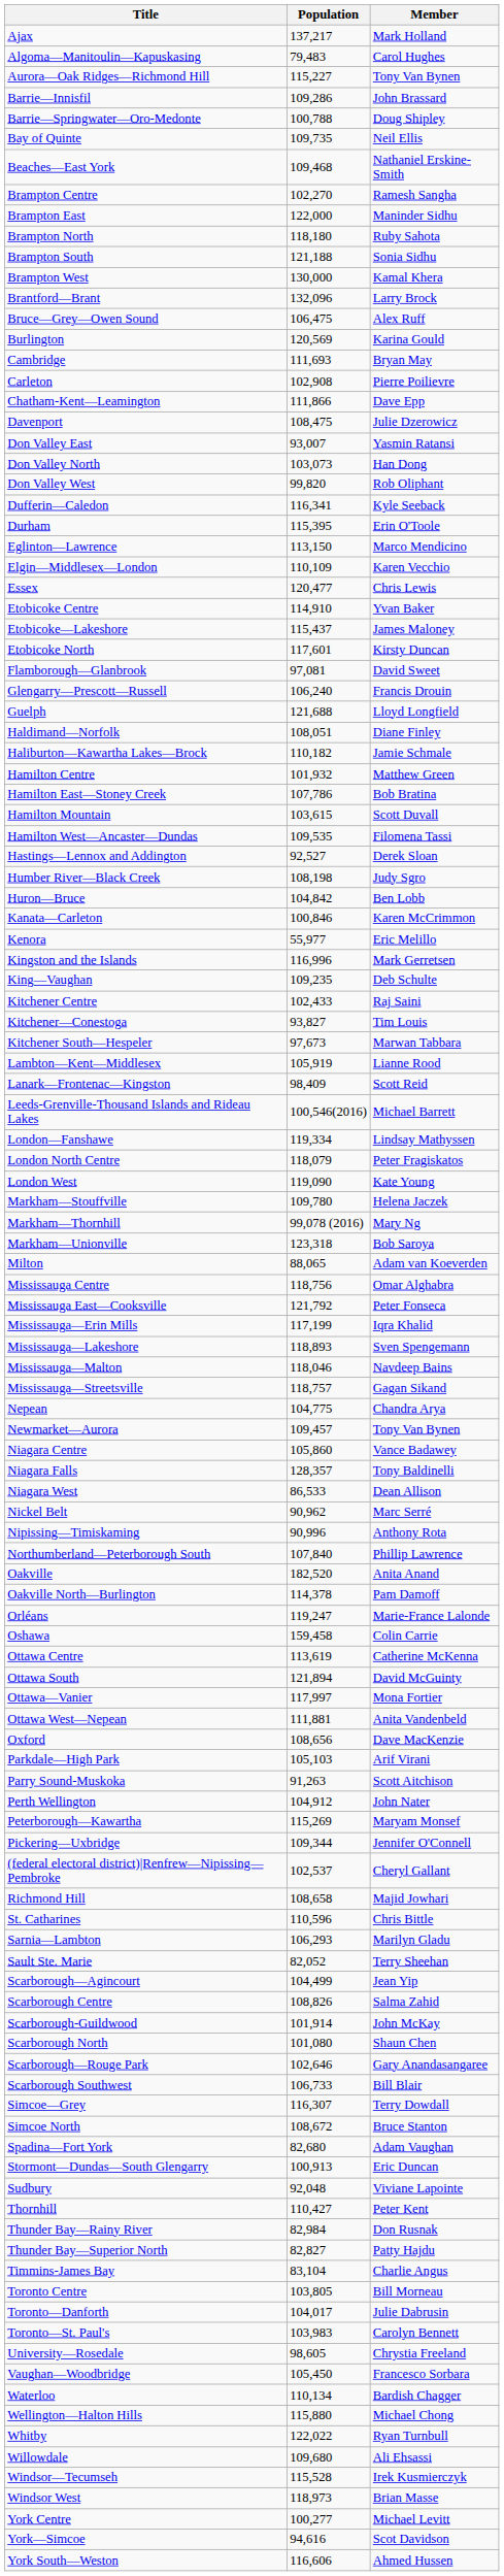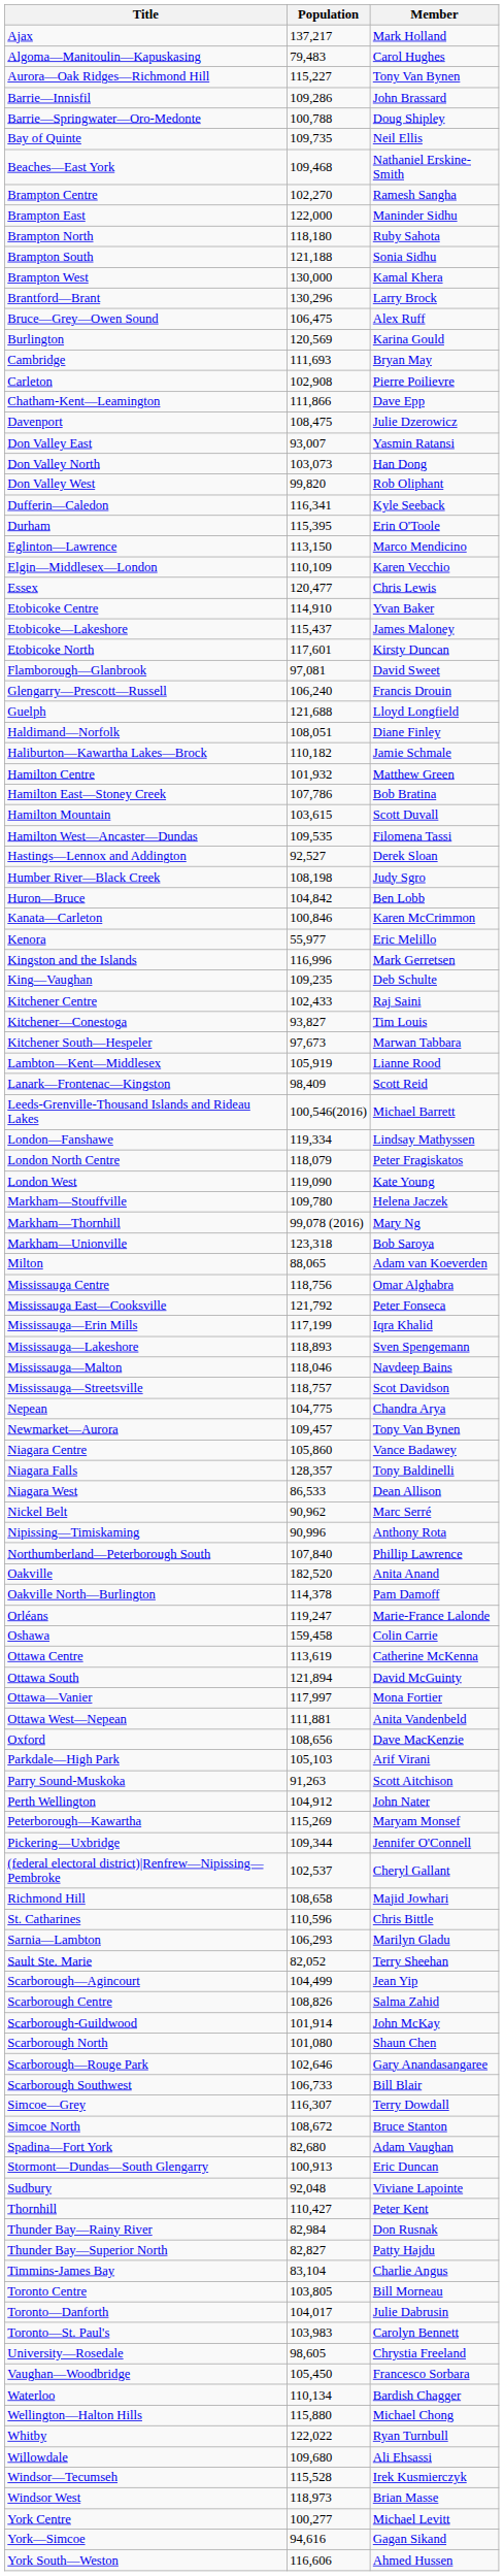Brantford—Brant | Population: 132,096 -> 130,296
Mississauga—Streetsville | Member: Gagan Sikand -> Scot Davidson
York—Simcoe | Member: Scot Davidson -> Gagan Sikand
